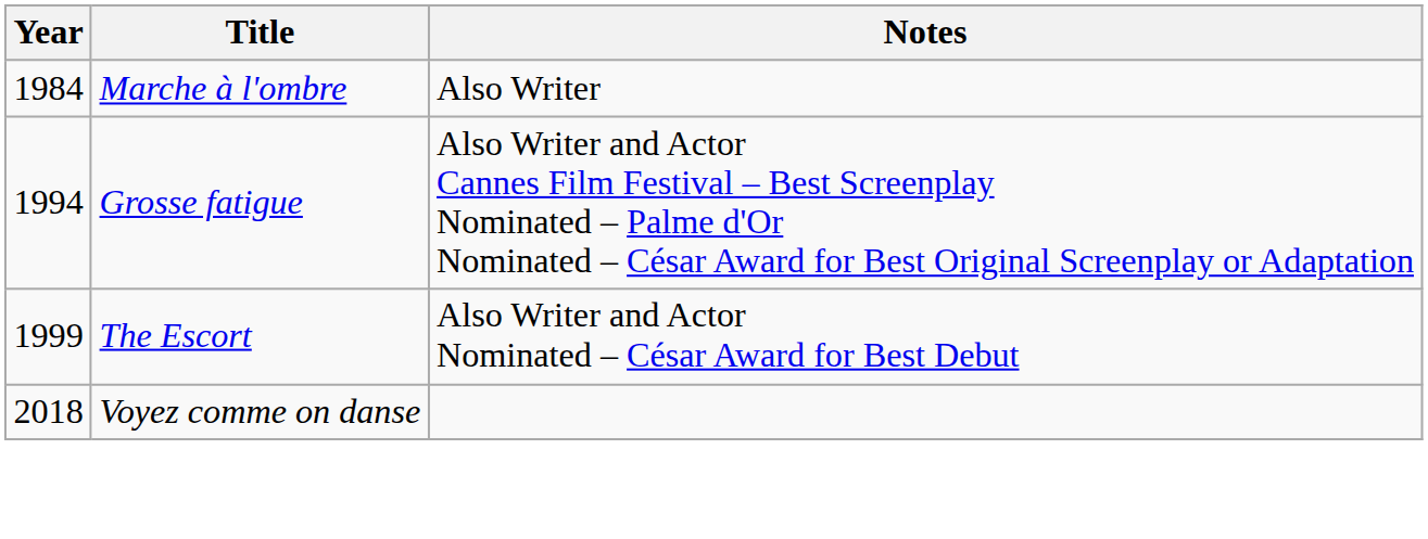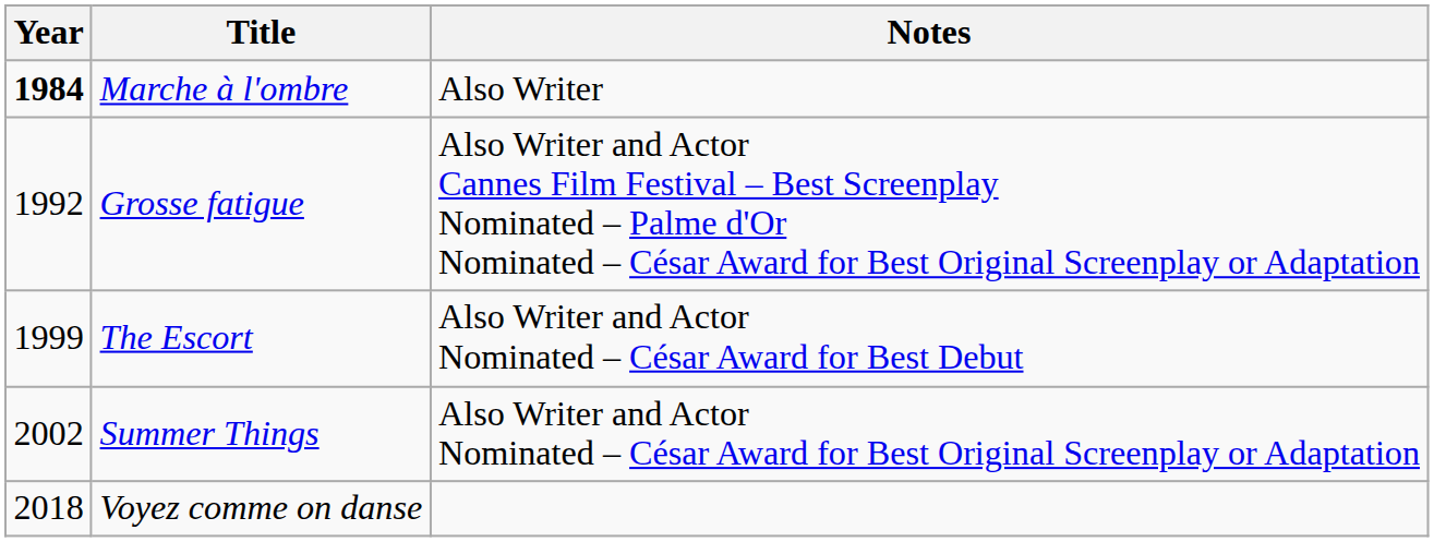Marche à l'ombre | Year: normal -> bold
Grosse fatigue | Year: 1994 -> 1992
+ row: 2002 | Summer Things | Also Writer and Actor Nominated – César Award for Best Original Screenplay or Adaptation
